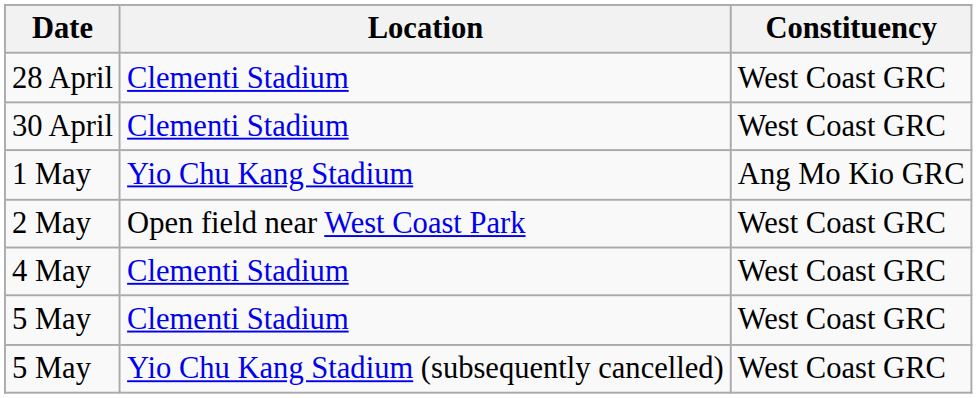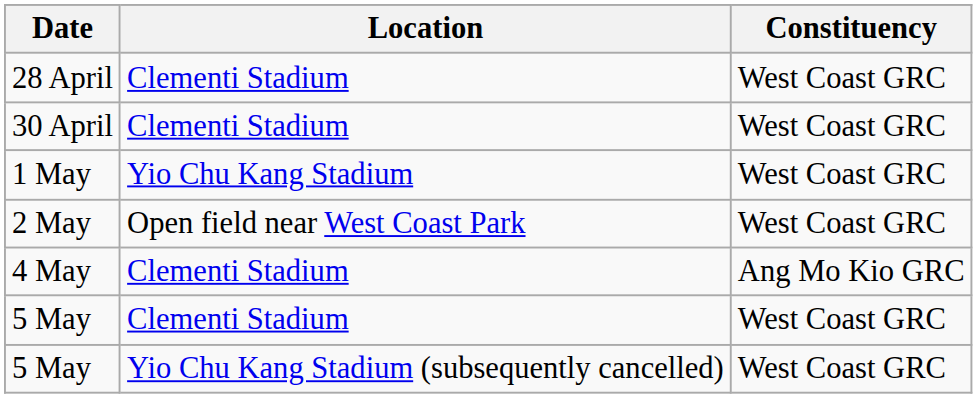1 May | Constituency: Ang Mo Kio GRC -> West Coast GRC
4 May | Constituency: West Coast GRC -> Ang Mo Kio GRC
